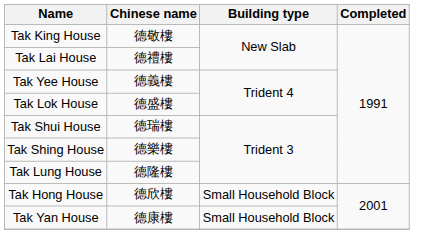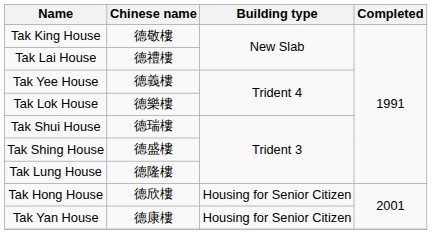Tak Lok House | Chinese name: 德盛樓 -> 德樂樓
Tak Shing House | Chinese name: 德樂樓 -> 德盛樓
Tak Hong House | Building type: Small Household Block -> Housing for Senior Citizen
Tak Yan House | Building type: Small Household Block -> Housing for Senior Citizen
